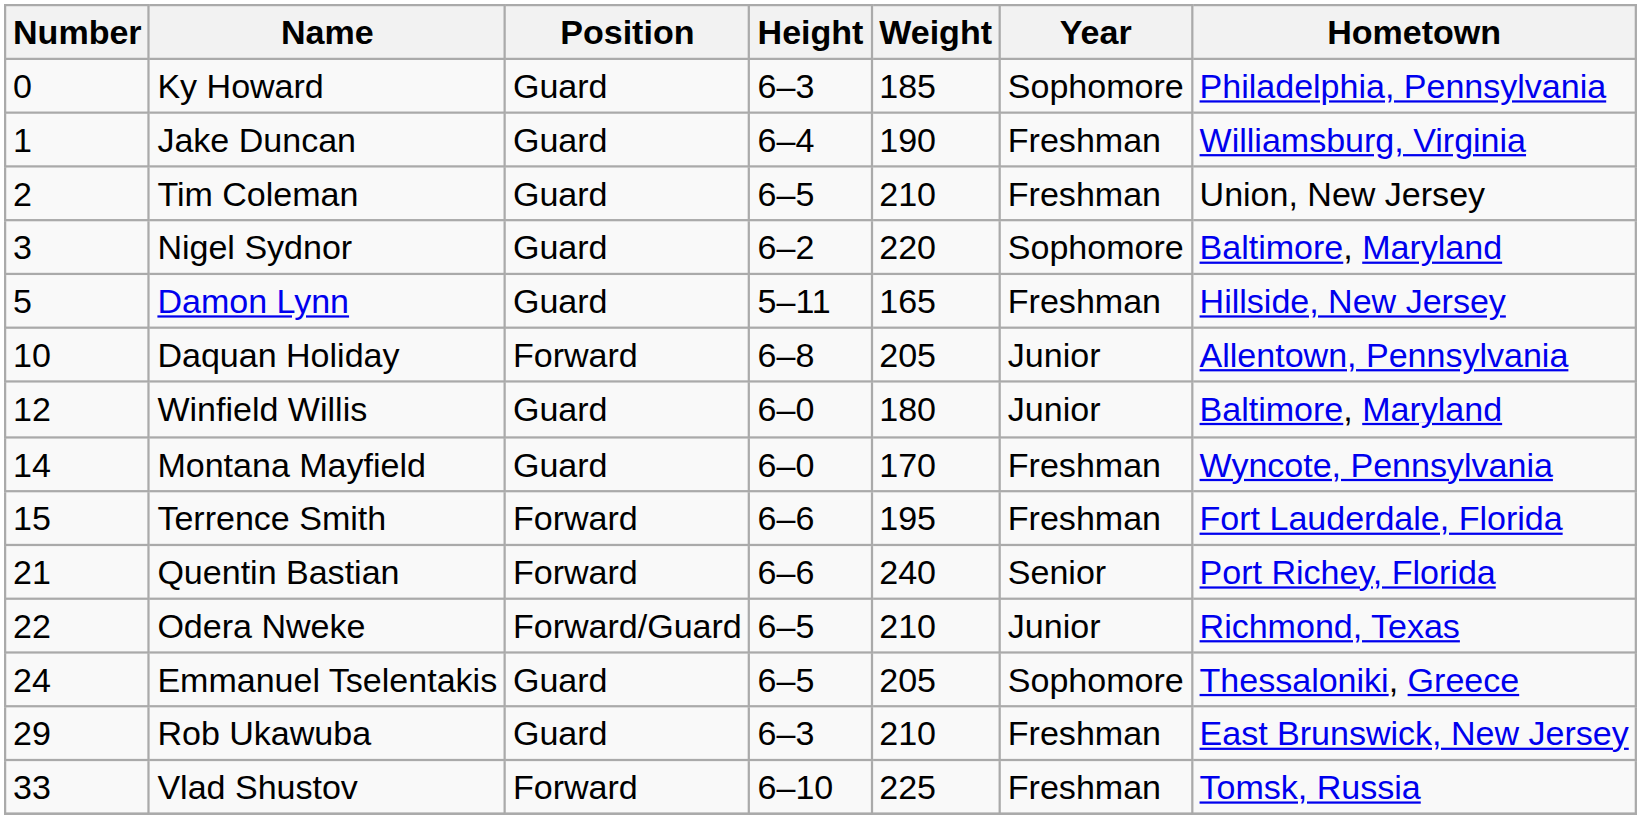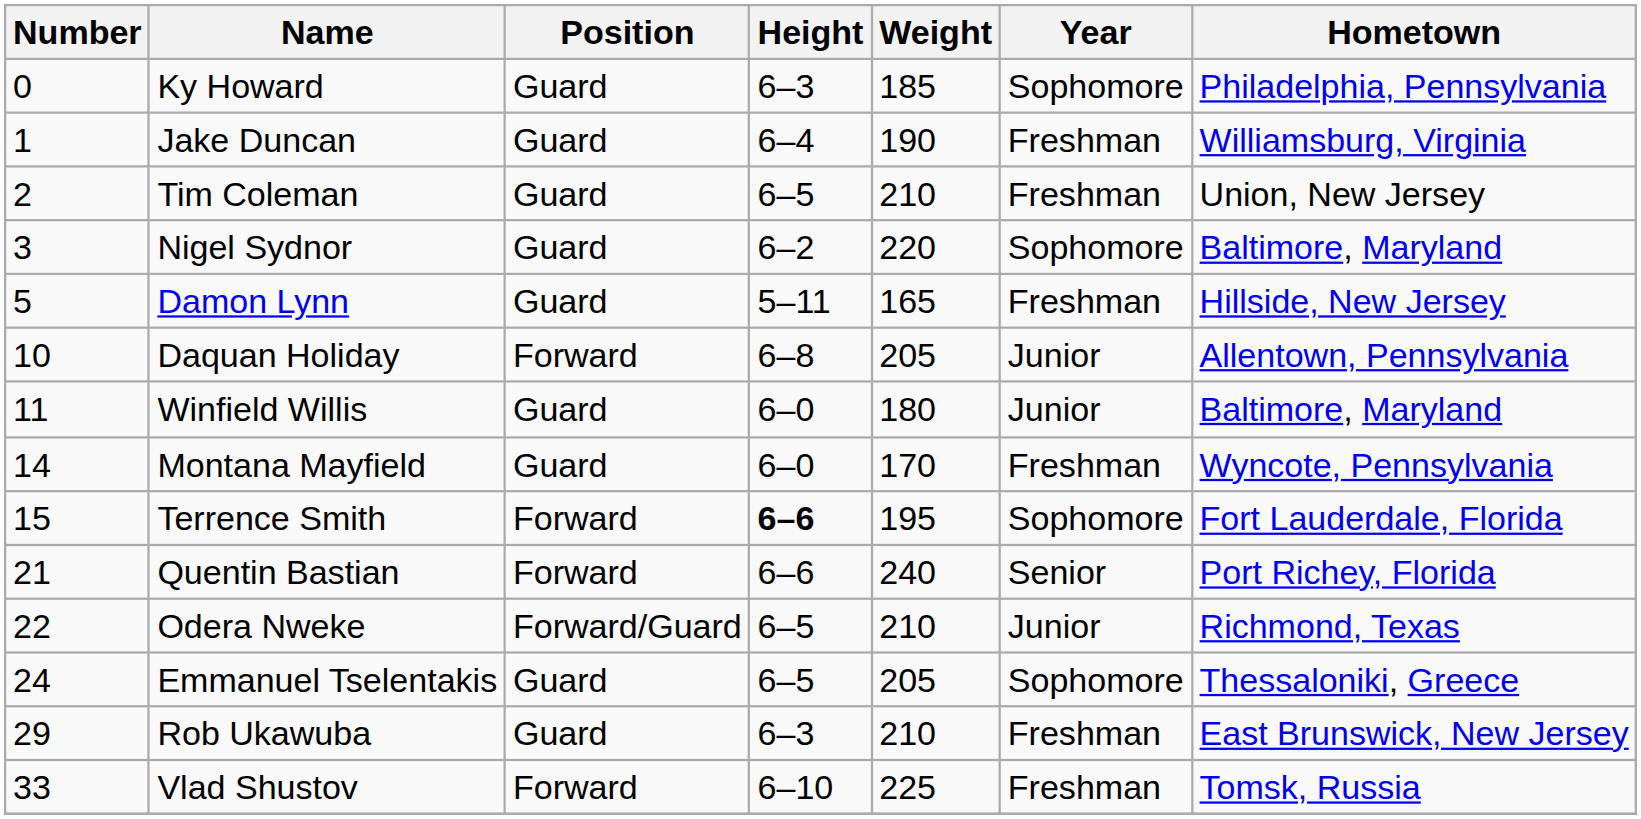Winfield Willis | Number: 12 -> 11
Terrence Smith | Height: normal -> bold
Terrence Smith | Year: Freshman -> Sophomore
